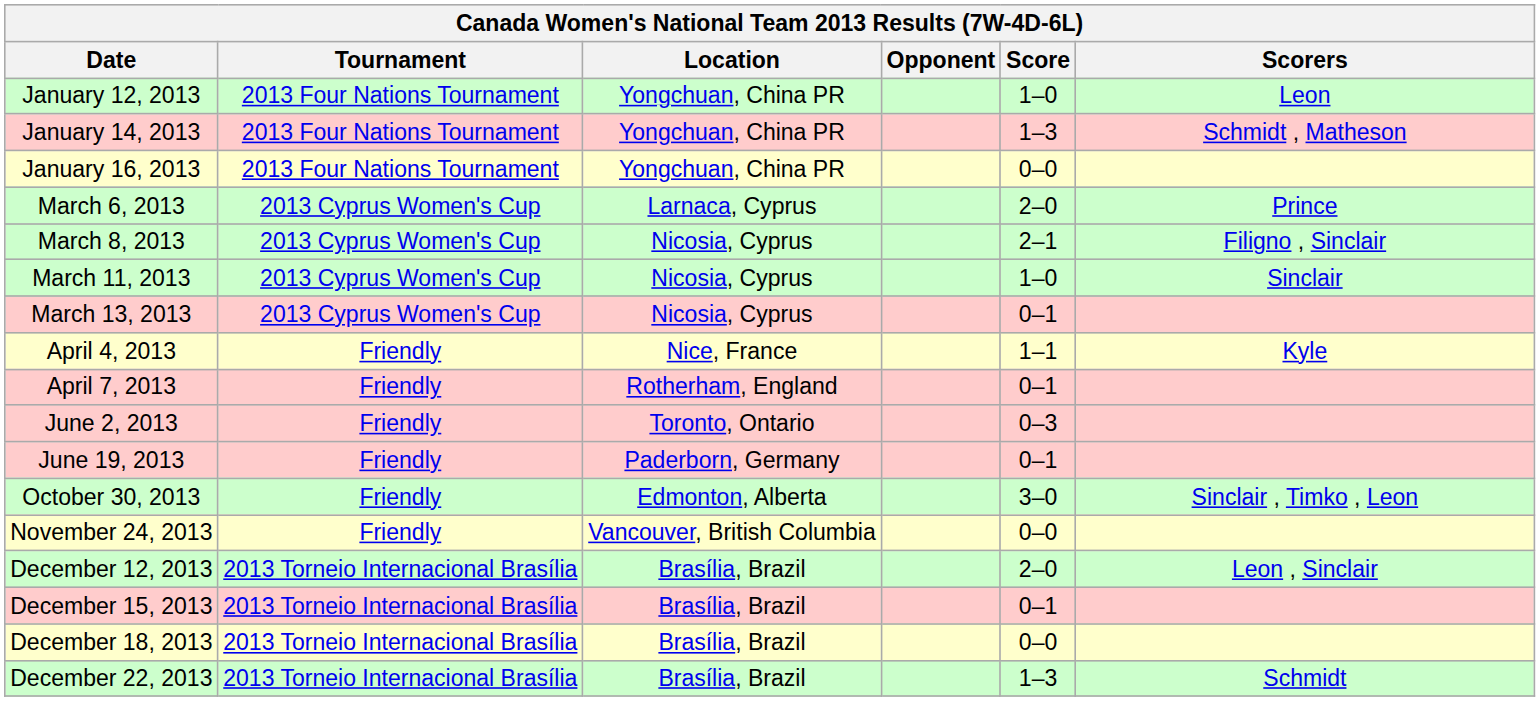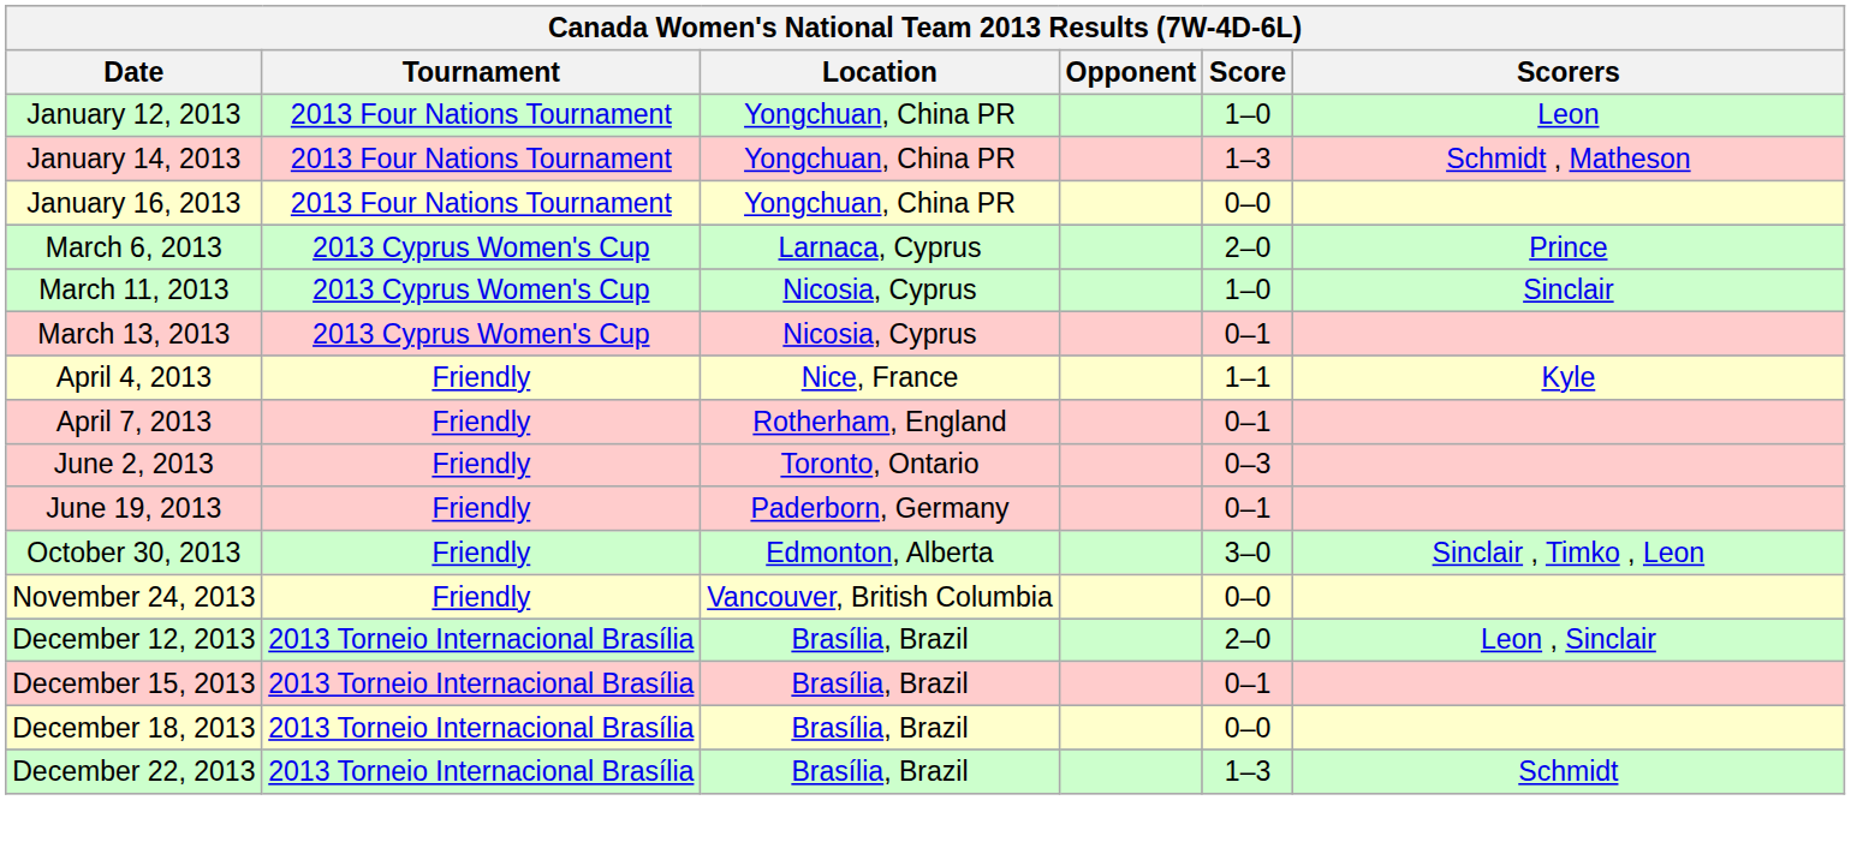- row: March 8, 2013 | 2013 Cyprus Women's Cup | Nicosia, Cyprus | 2–1 | Filigno , Sinclair
